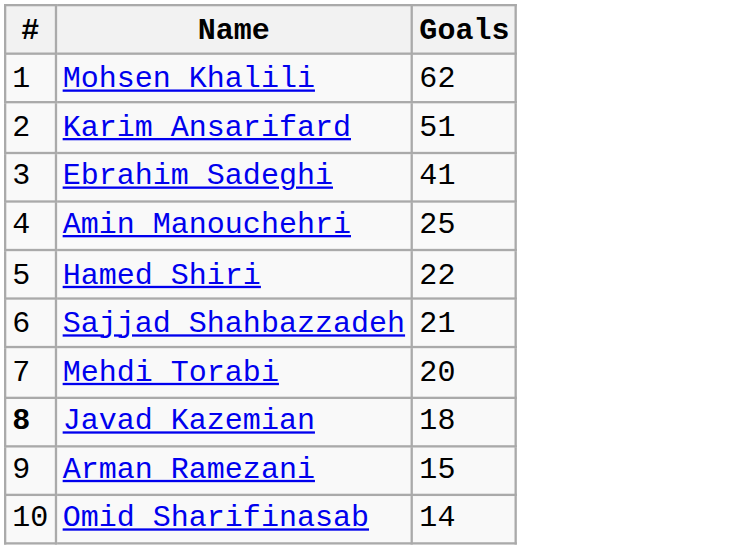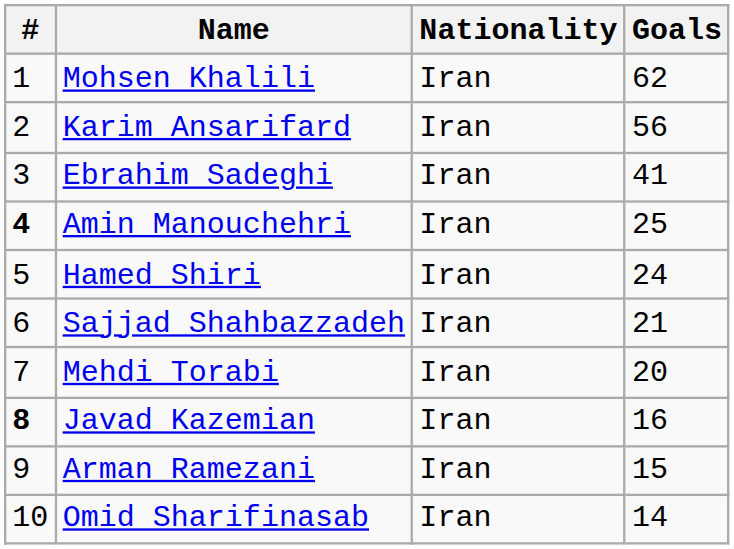+ column: Nationality | Iran | Iran | Iran | Iran | Iran | Iran | Iran | Iran | Iran | Iran
Karim Ansarifard | Goals: 51 -> 56
Amin Manouchehri | #: normal -> bold
Hamed Shiri | Goals: 22 -> 24
Javad Kazemian | Goals: 18 -> 16
